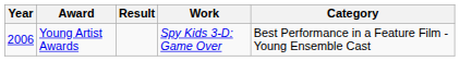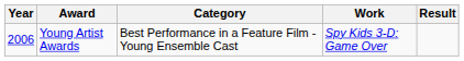columns swapped: Category <-> Result
